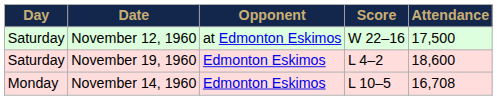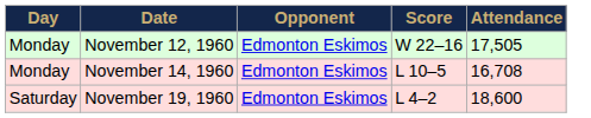November 12, 1960 | Day: Saturday -> Monday
November 12, 1960 | Opponent: at Edmonton Eskimos -> Edmonton Eskimos
November 12, 1960 | Attendance: 17,500 -> 17,505
rows swapped: November 14, 1960 <-> November 19, 1960
